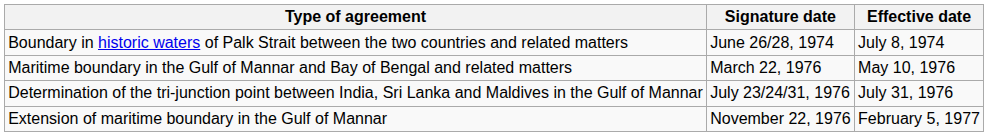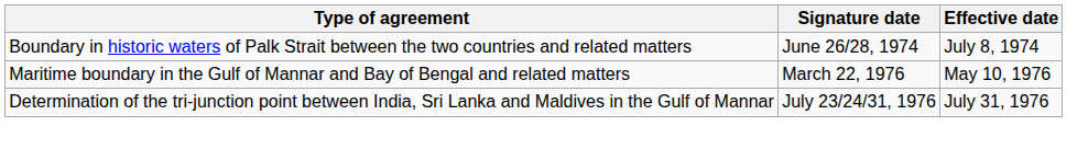- row: Extension of maritime boundary in the Gulf of Mannar | November 22, 1976 | February 5, 1977
